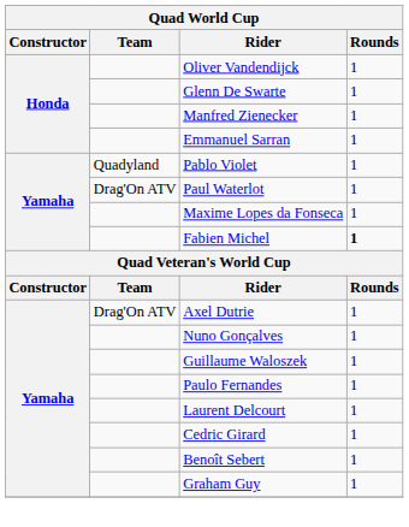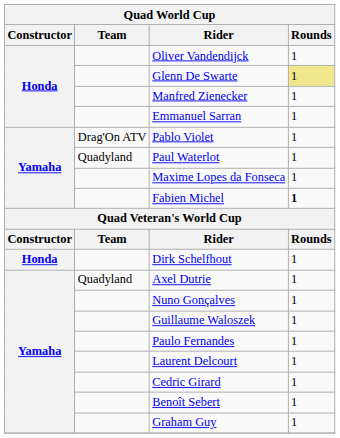Glenn De Swarte | Rounds: no background -> khaki background
Pablo Violet | Team: Quadyland -> Drag'On ATV
Paul Waterlot | Team: Drag'On ATV -> Quadyland
+ row: Honda | Dirk Schelfhout | 1
Axel Dutrie | Team: Drag'On ATV -> Quadyland
